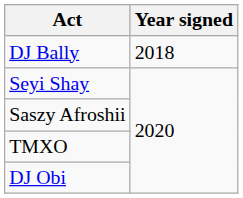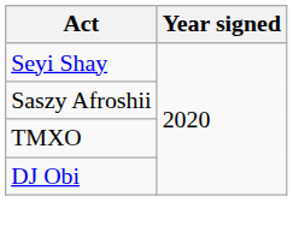- row: DJ Bally | 2018
